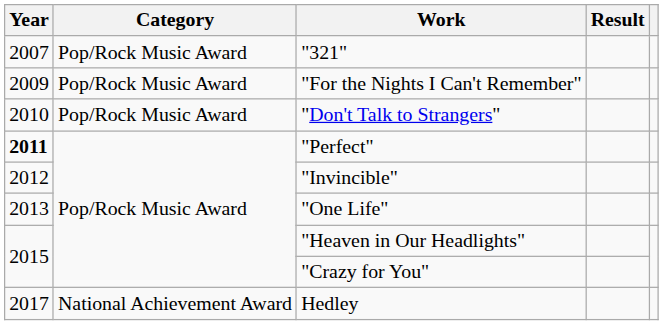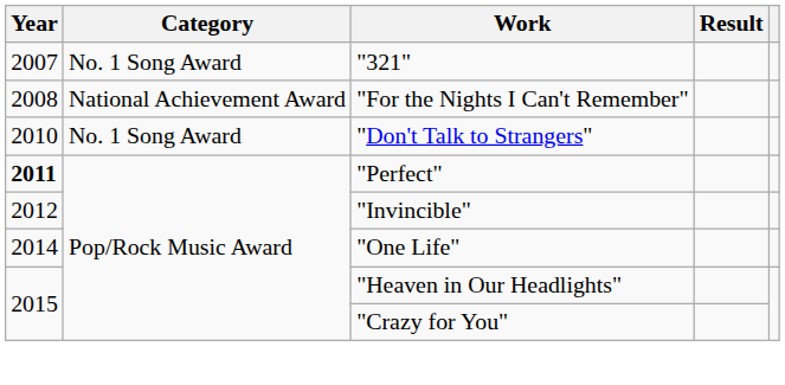"321" | Category: Pop/Rock Music Award -> No. 1 Song Award
"For the Nights I Can't Remember" | Year: 2009 -> 2008
"For the Nights I Can't Remember" | Category: Pop/Rock Music Award -> National Achievement Award
"Don't Talk to Strangers" | Category: Pop/Rock Music Award -> No. 1 Song Award
"One Life" | Year: 2013 -> 2014
- row: 2017 | National Achievement Award | Hedley
